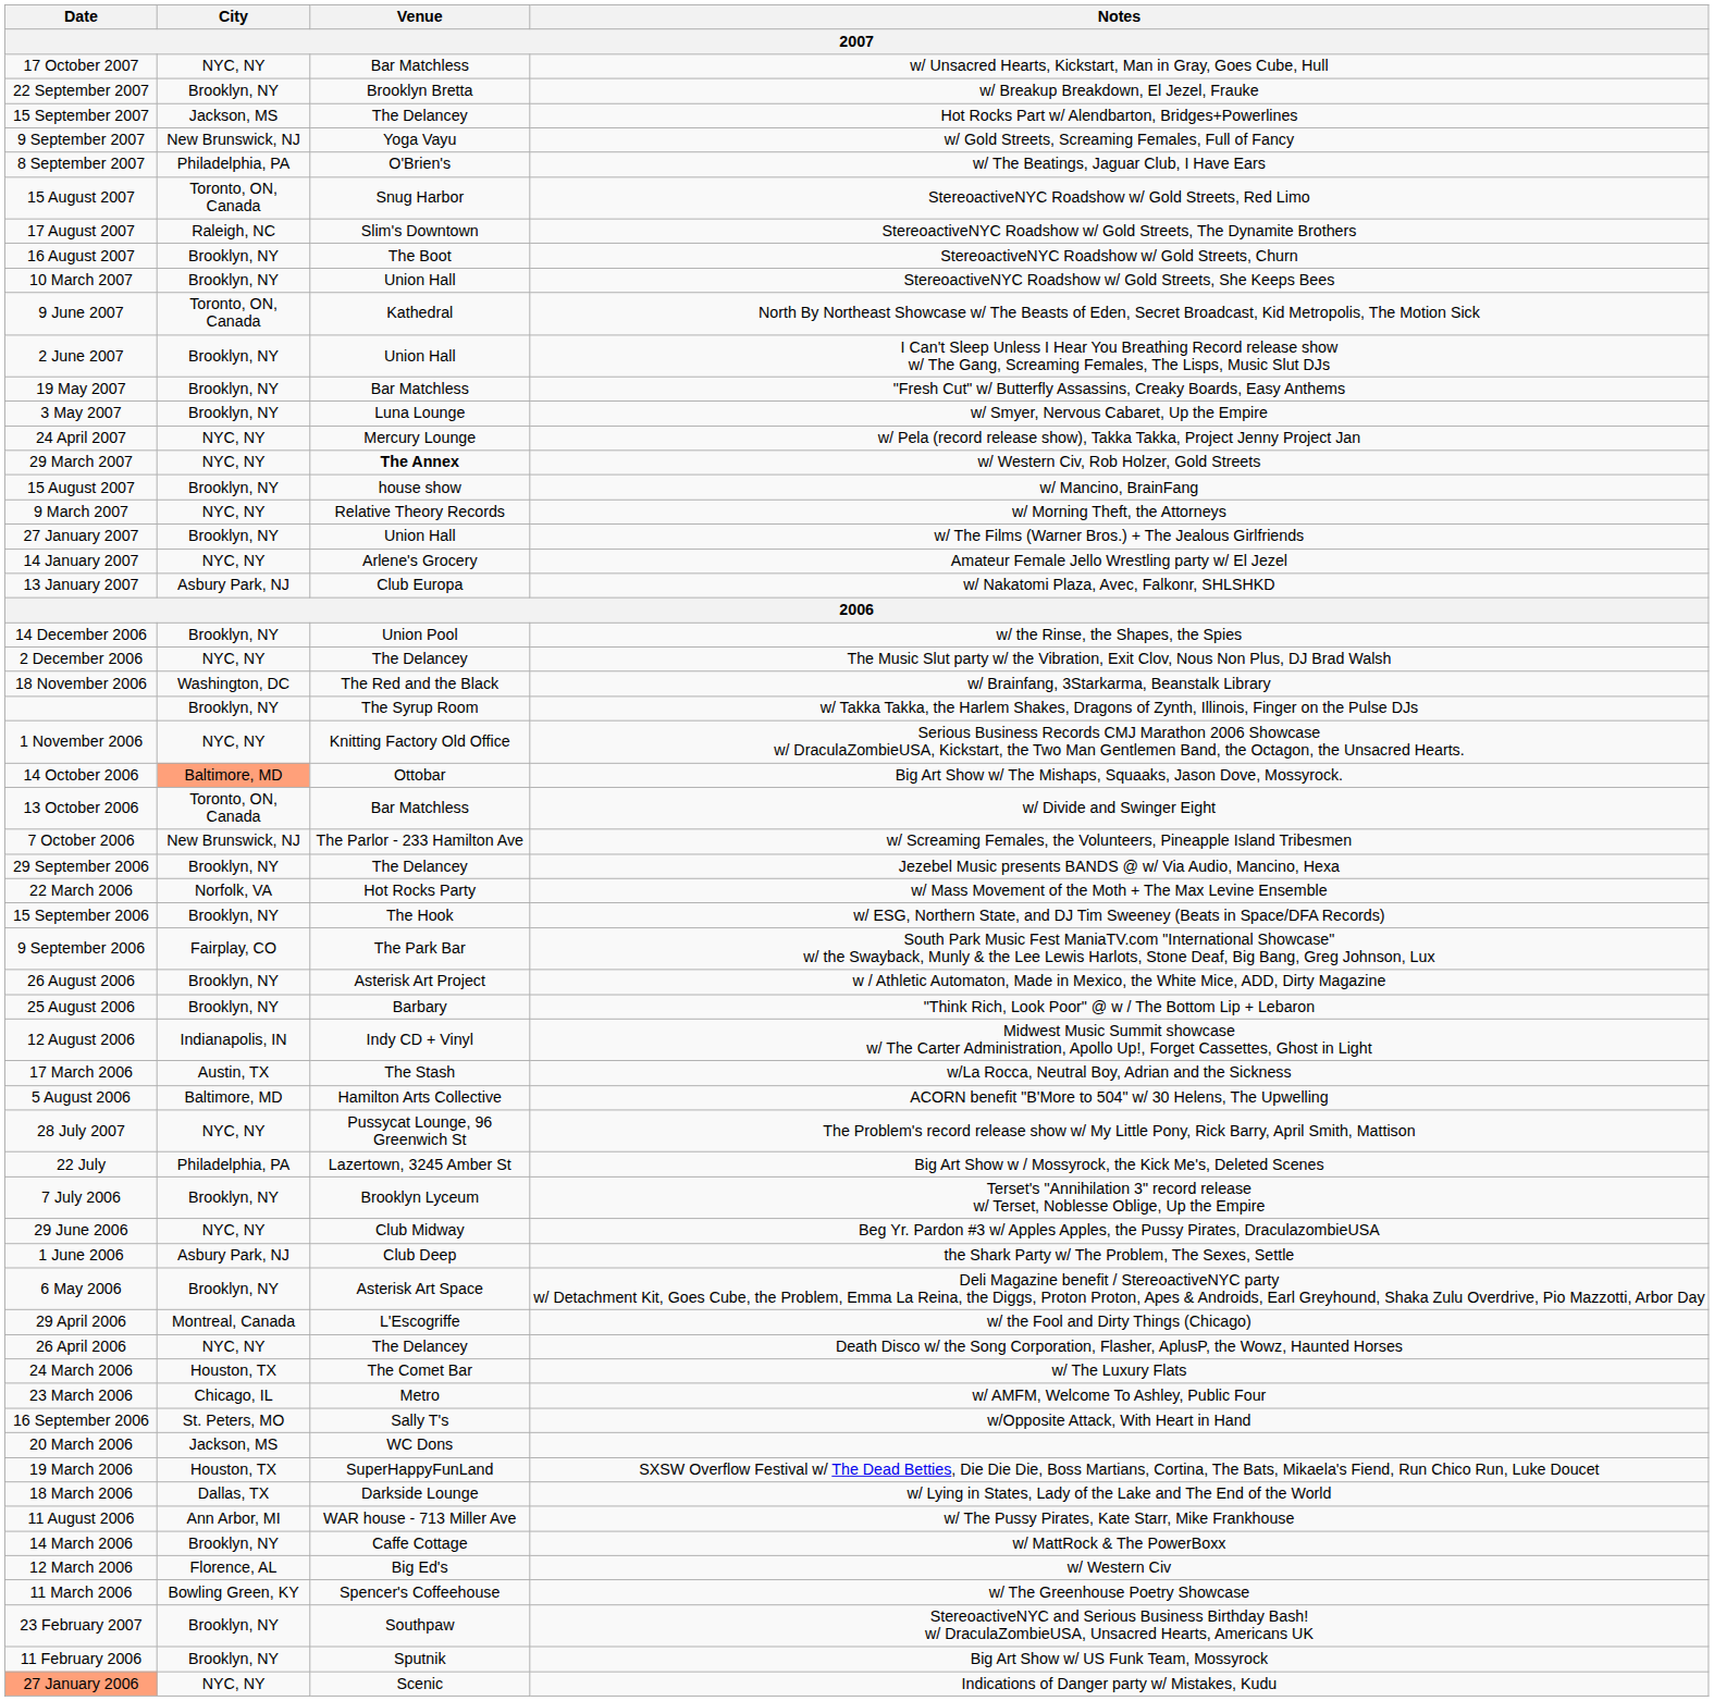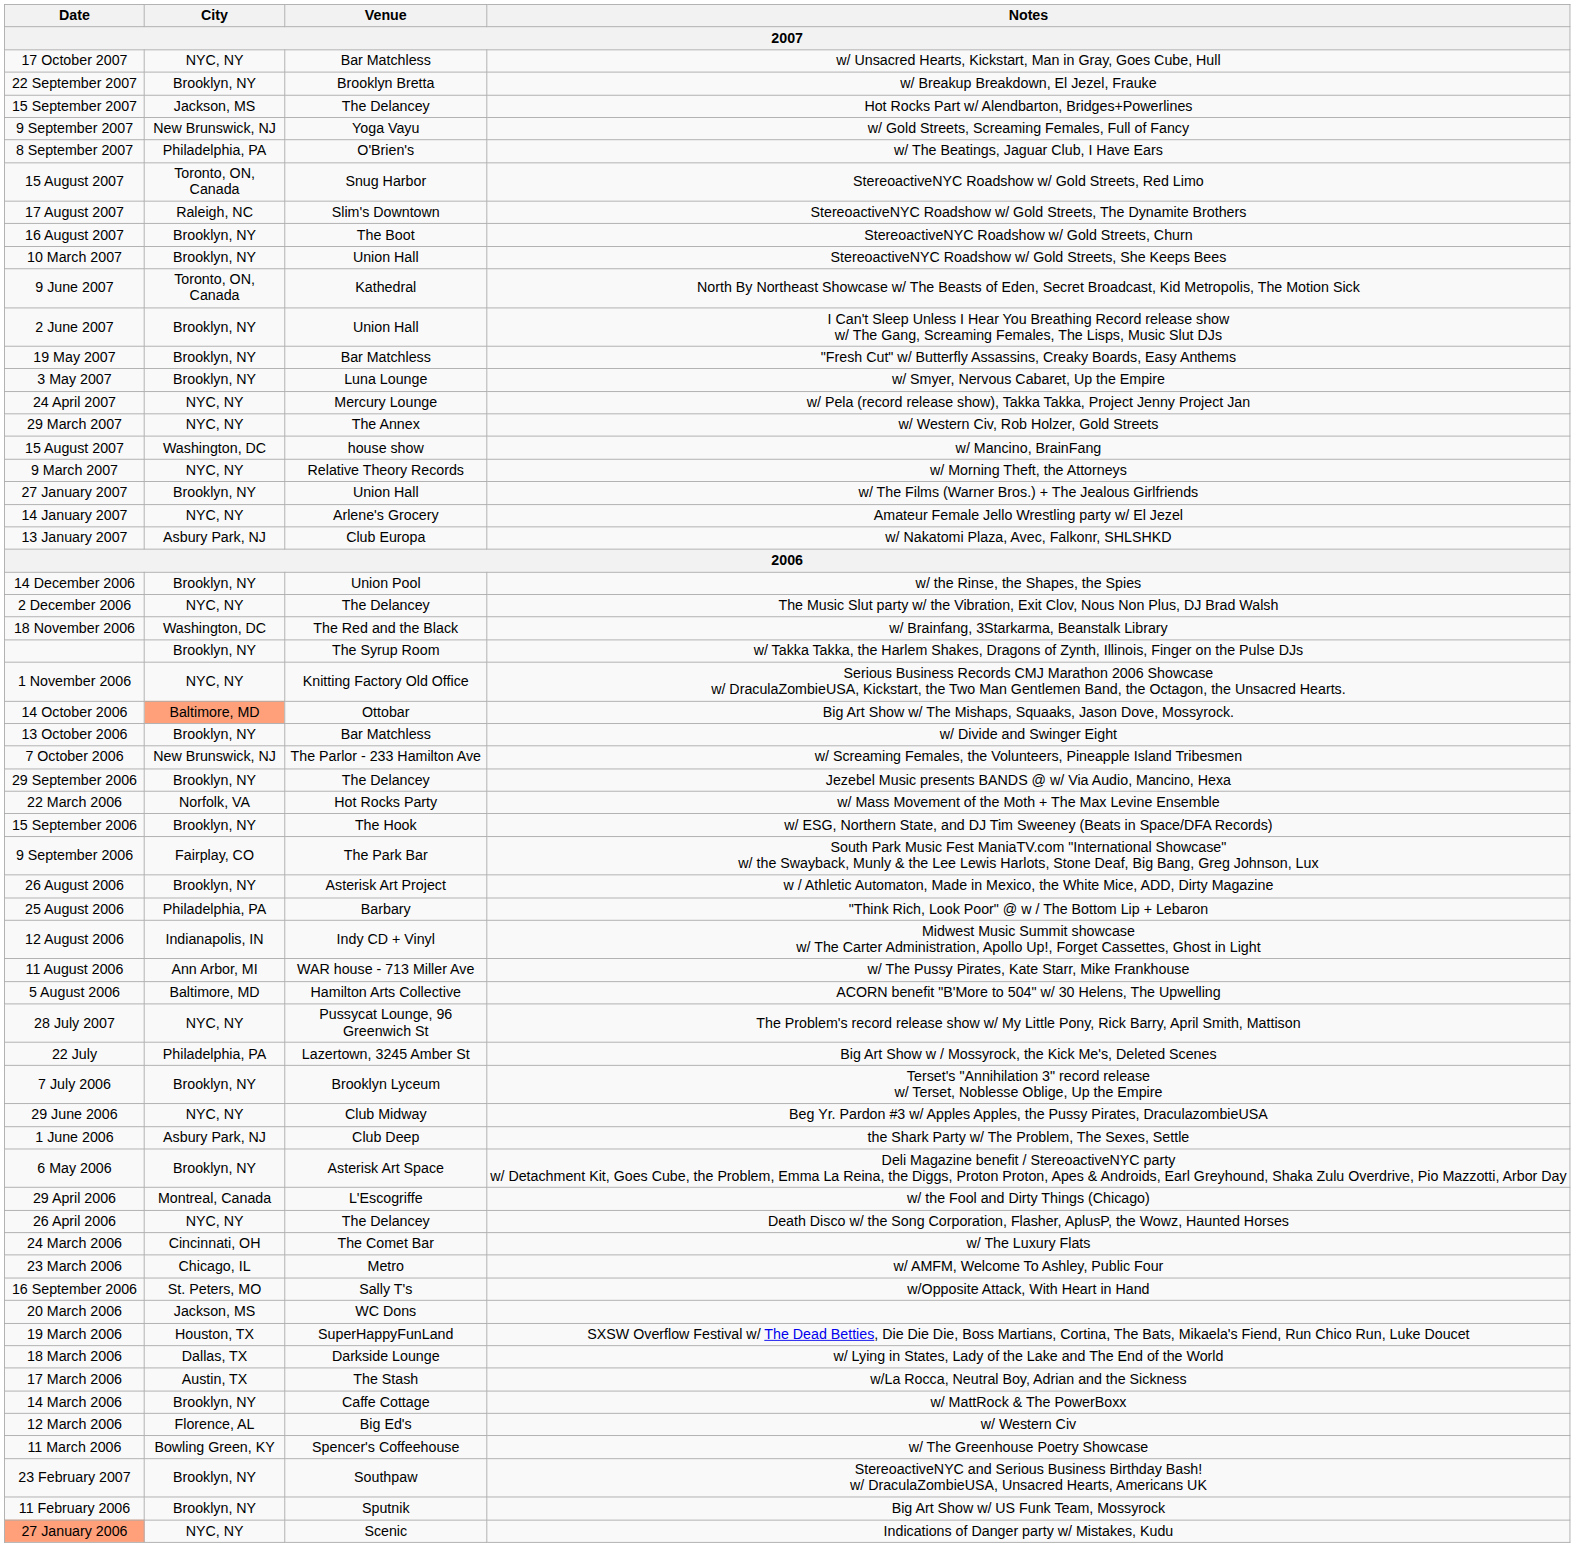w/ Western Civ, Rob Holzer, Gold Streets | Venue: bold -> normal
w/ Mancino, BrainFang | City: Brooklyn, NY -> Washington, DC
w/ Divide and Swinger Eight | City: Toronto, ON, Canada -> Brooklyn, NY
"Think Rich, Look Poor" @ w / The Bottom Lip + Lebaron | City: Brooklyn, NY -> Philadelphia, PA
rows swapped: w/ The Pussy Pirates, Kate Starr, Mike Frankhouse <-> w/La Rocca, Neutral Boy, Adrian and the Sickness
w/ The Luxury Flats | City: Houston, TX -> Cincinnati, OH
